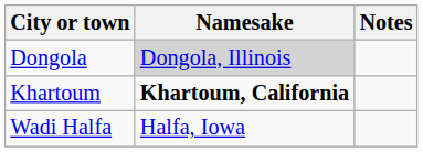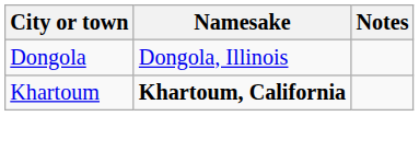Dongola | Namesake: lightgrey background -> no background
- row: Wadi Halfa | Halfa, Iowa
